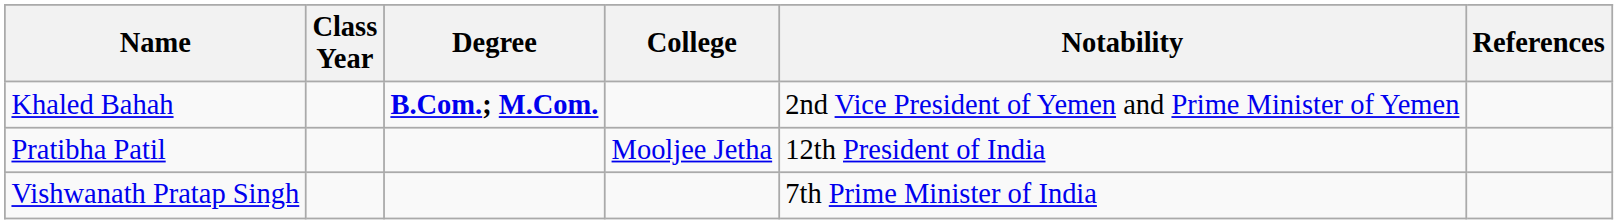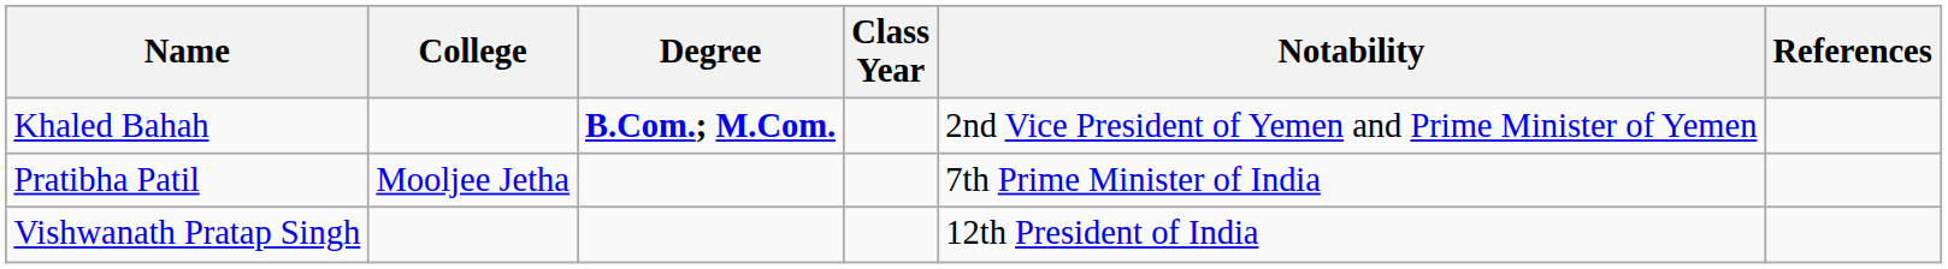columns swapped: Class Year <-> College
Pratibha Patil | Notability: 12th President of India -> 7th Prime Minister of India
Vishwanath Pratap Singh | Notability: 7th Prime Minister of India -> 12th President of India
